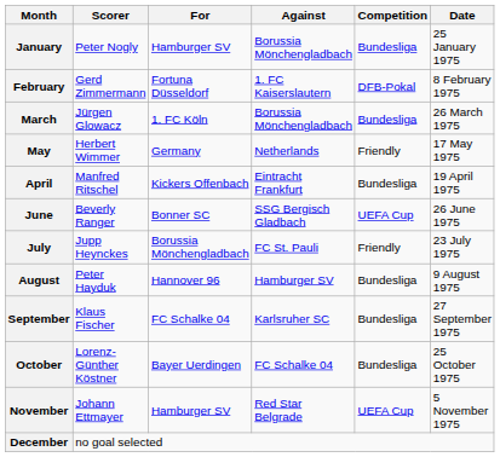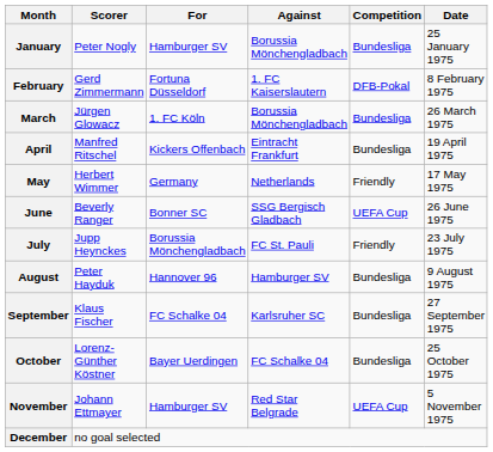rows swapped: April <-> May
